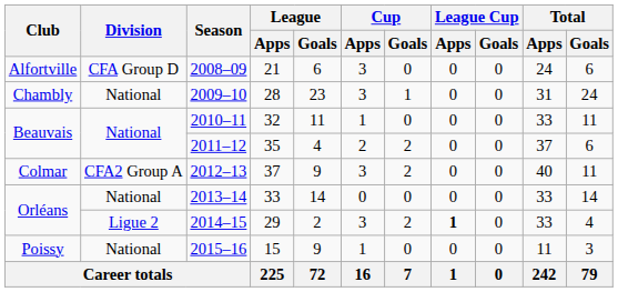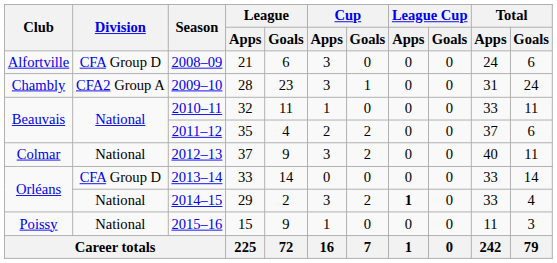2009–10 | Division: National -> CFA2 Group A
2012–13 | Division: CFA2 Group A -> National
2013–14 | Division: National -> CFA Group D
2014–15 | Division: Ligue 2 -> National
